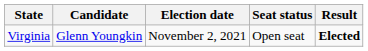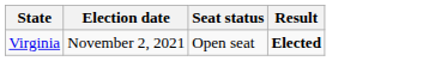- column: Candidate | Glenn Youngkin
